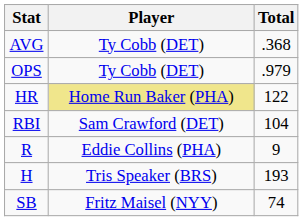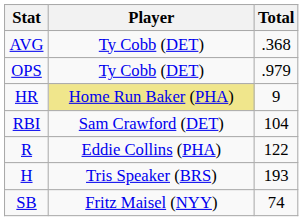HR | Total: 122 -> 9
R | Total: 9 -> 122
